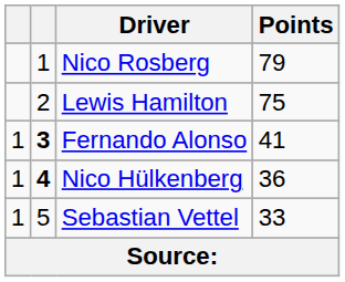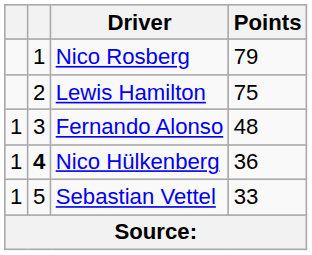Fernando Alonso | column 2: bold -> normal
Fernando Alonso | Points: 41 -> 48
